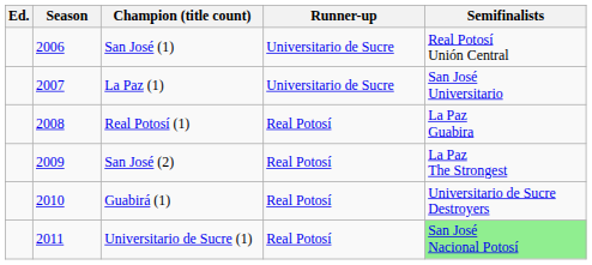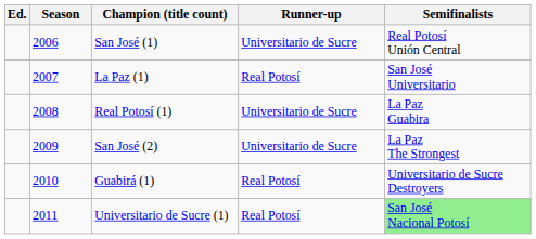La Paz (1) | Runner-up: Universitario de Sucre -> Real Potosí
Real Potosí (1) | Runner-up: Real Potosí -> Universitario de Sucre
San José (2) | Runner-up: Real Potosí -> Universitario de Sucre
